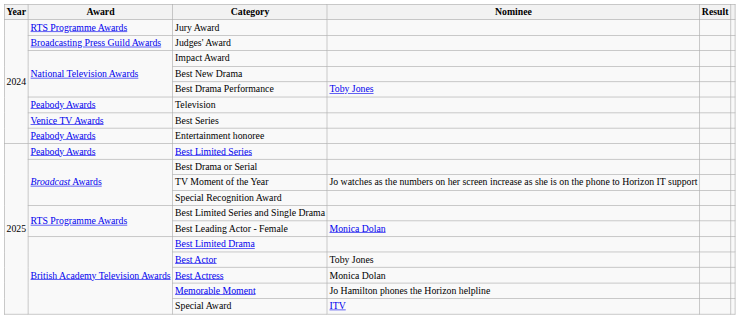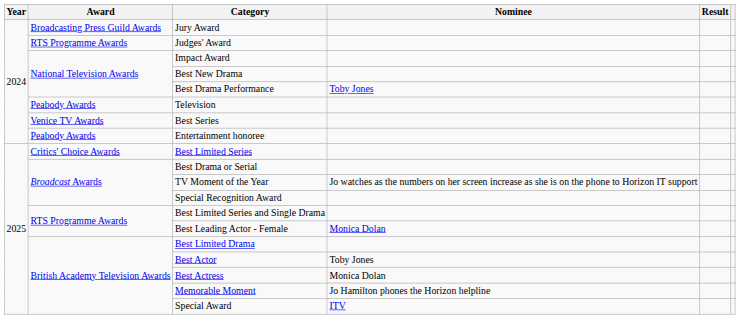Jury Award | Award: RTS Programme Awards -> Broadcasting Press Guild Awards
Judges' Award | Award: Broadcasting Press Guild Awards -> RTS Programme Awards
Best Limited Series | Award: Peabody Awards -> Critics' Choice Awards
